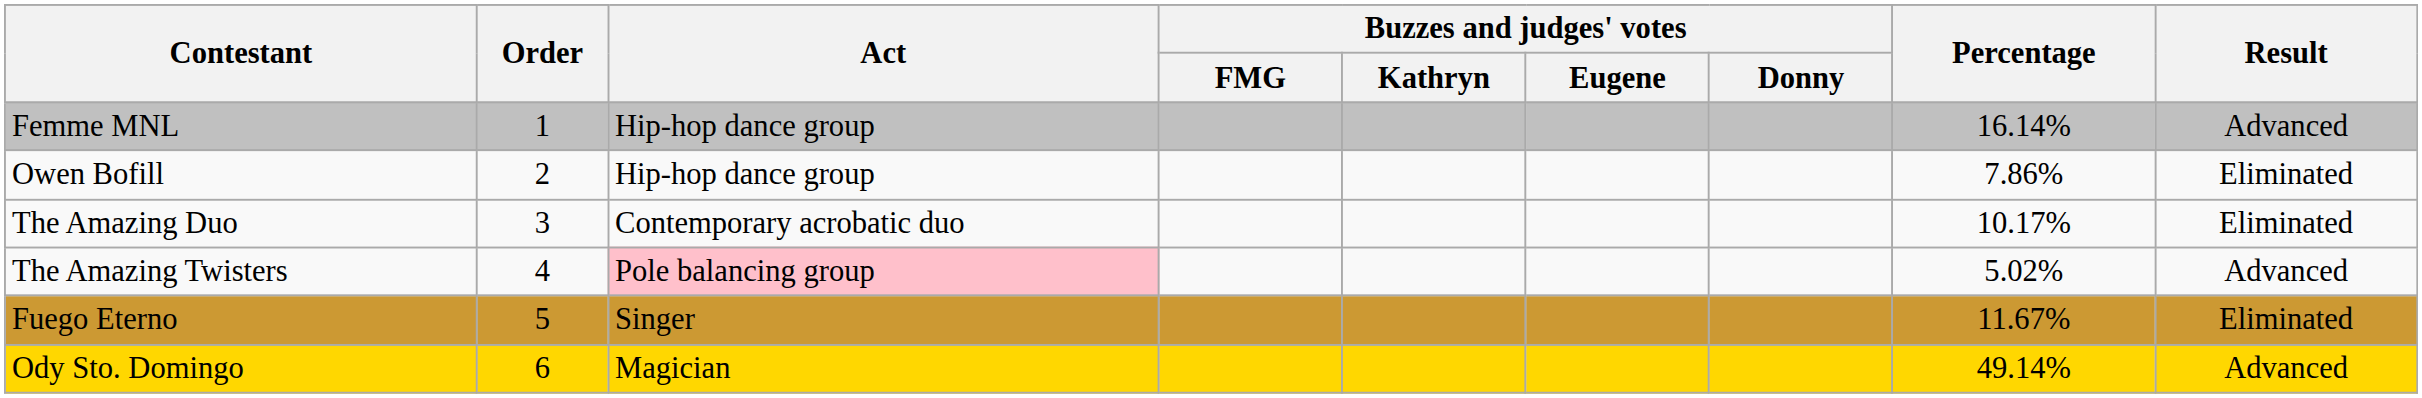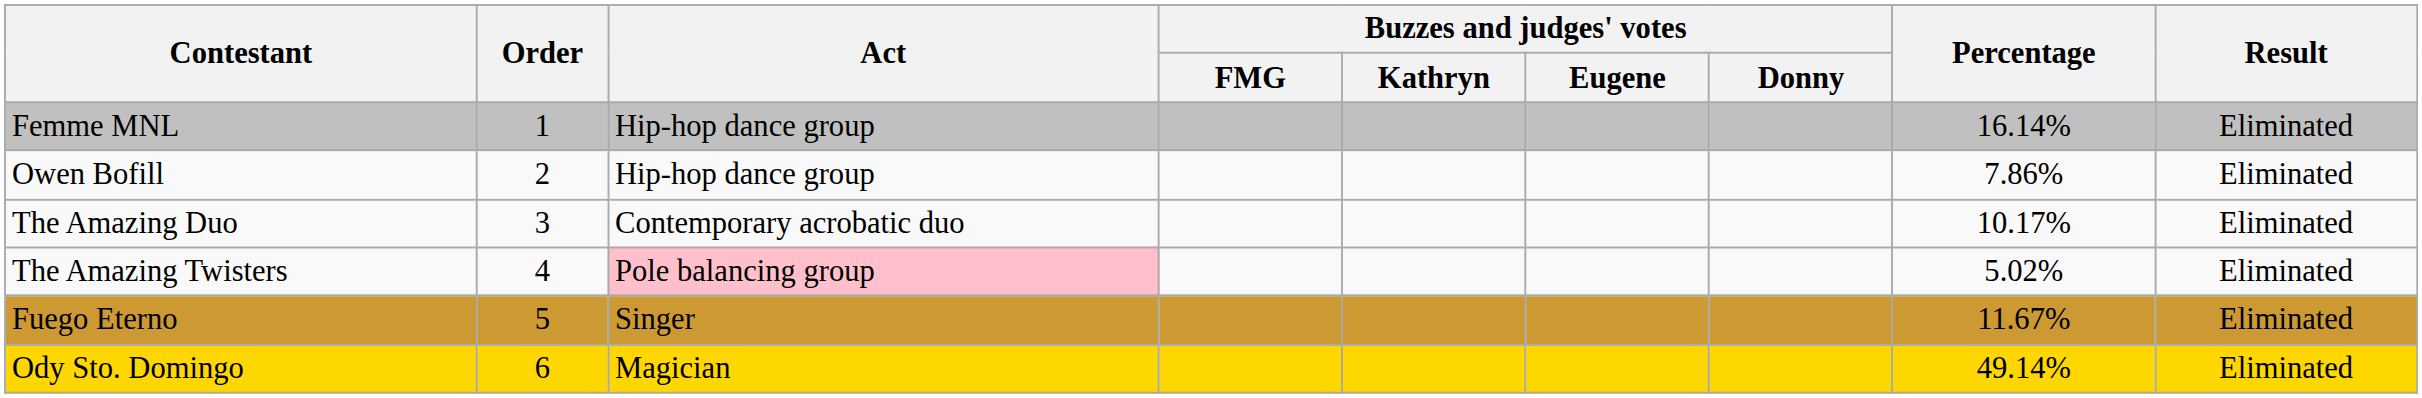Femme MNL | Result: Advanced -> Eliminated
The Amazing Twisters | Result: Advanced -> Eliminated
Ody Sto. Domingo | Result: Advanced -> Eliminated
